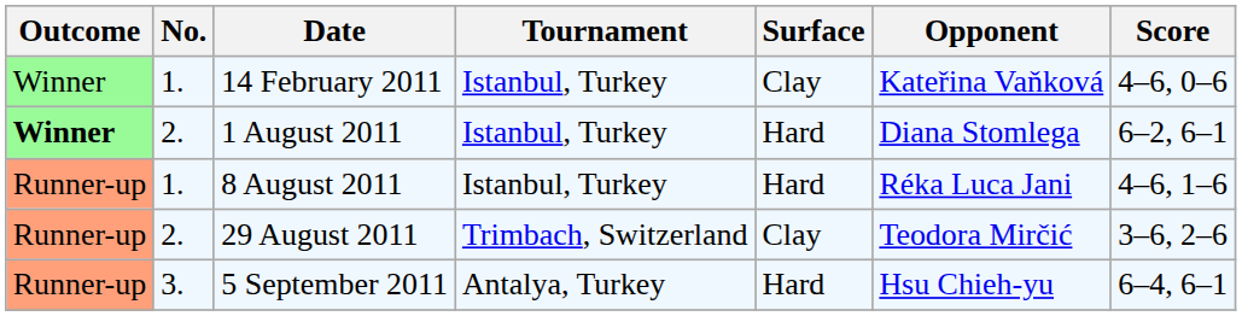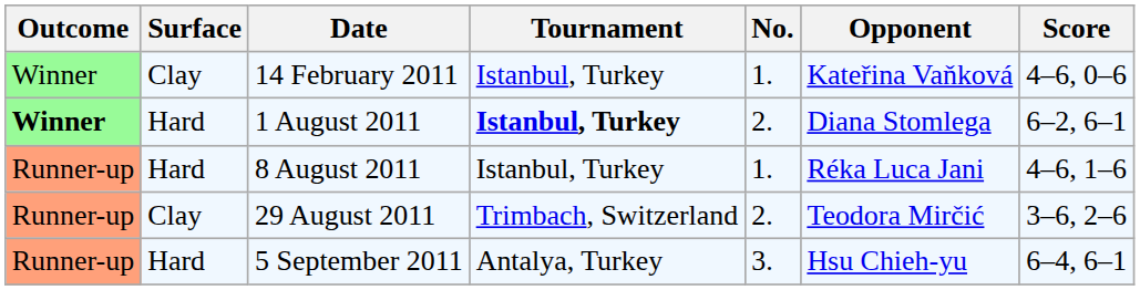columns swapped: No. <-> Surface
1 August 2011 | Tournament: normal -> bold
